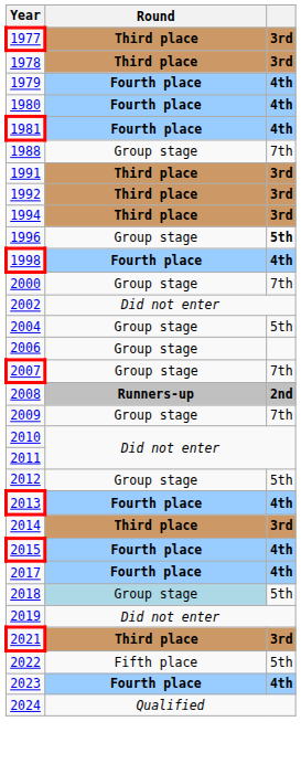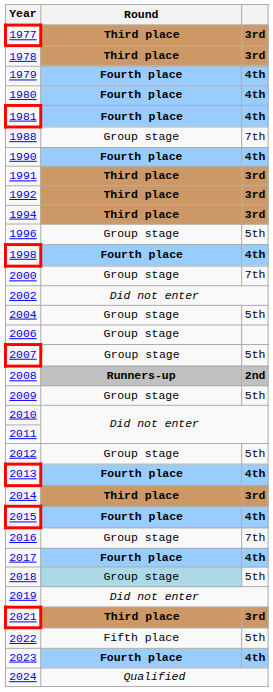+ row: 1990 | Fourth place | 4th
1996 | column 3: bold -> normal
2007 | column 3: 7th -> 5th
2009 | column 3: 7th -> 5th
+ row: 2016 | Group stage | 7th
